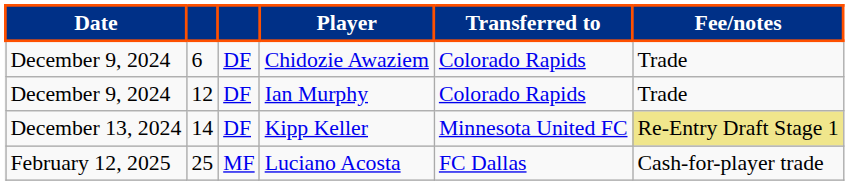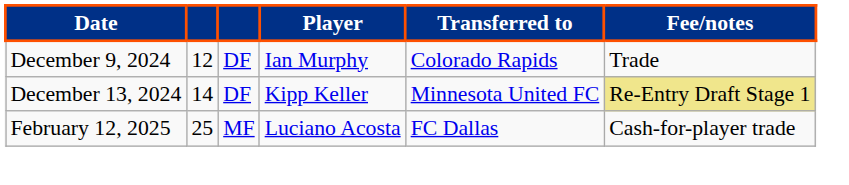- row: December 9, 2024 | 6 | DF | Chidozie Awaziem | Colorado Rapids | Trade
